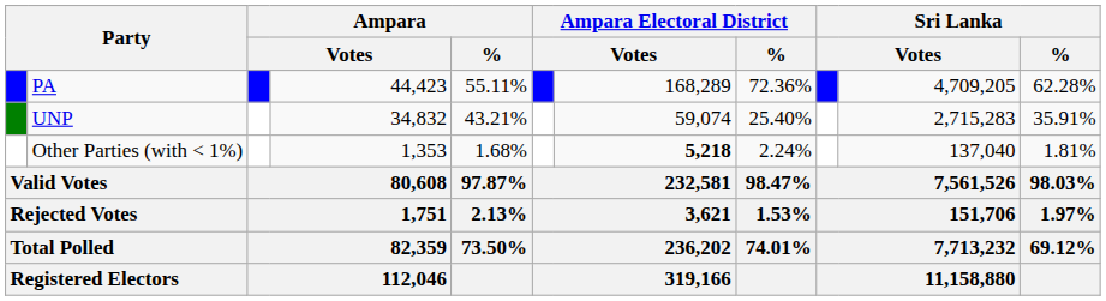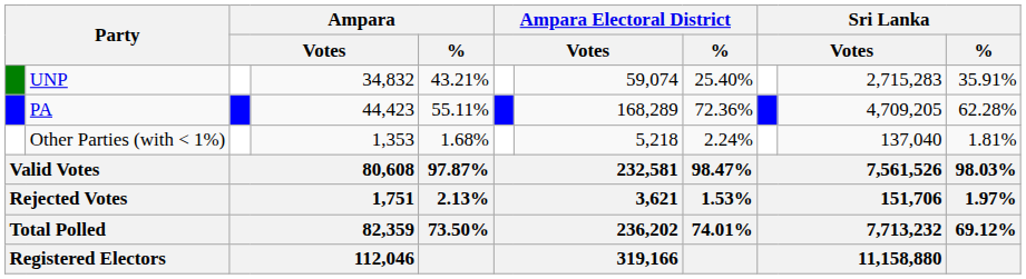rows swapped: PA <-> UNP
Other Parties (with < 1%) | column 7: bold -> normal
